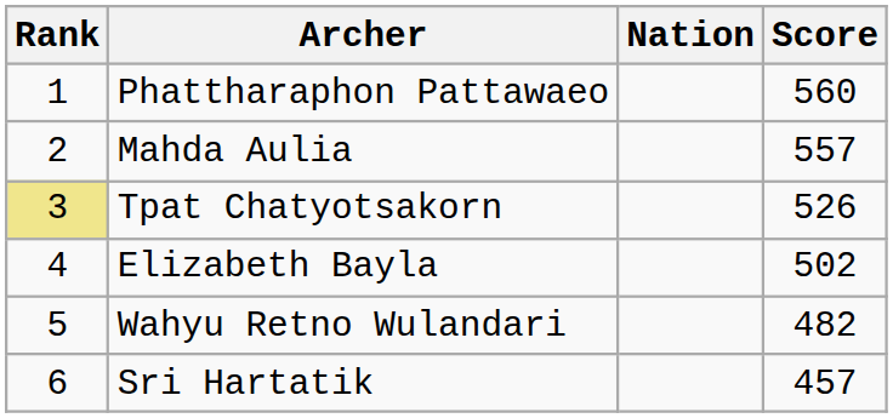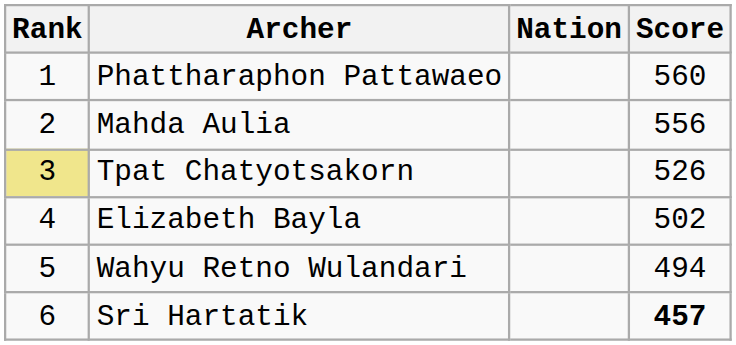Mahda Aulia | Score: 557 -> 556
Wahyu Retno Wulandari | Score: 482 -> 494
Sri Hartatik | Score: normal -> bold
